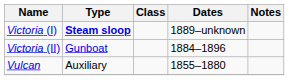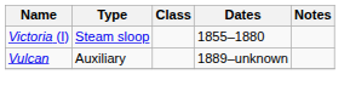Victoria (I) | Type: bold -> normal
Victoria (I) | Dates: 1889–unknown -> 1855–1880
- row: Victoria (II) | Gunboat | 1884–1896
Vulcan | Dates: 1855–1880 -> 1889–unknown
